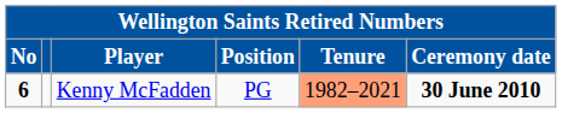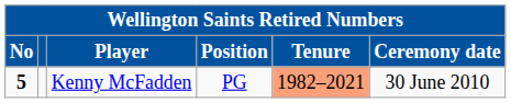Kenny McFadden | No: 6 -> 5
Kenny McFadden | Ceremony date: bold -> normal
